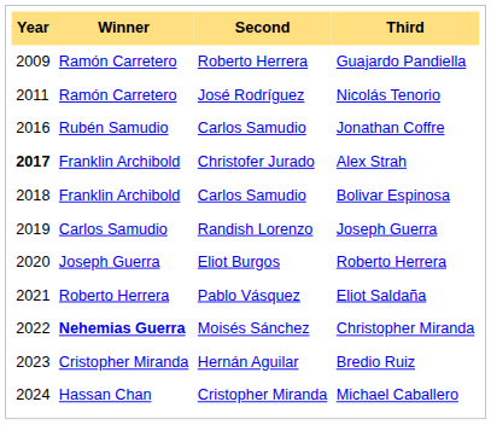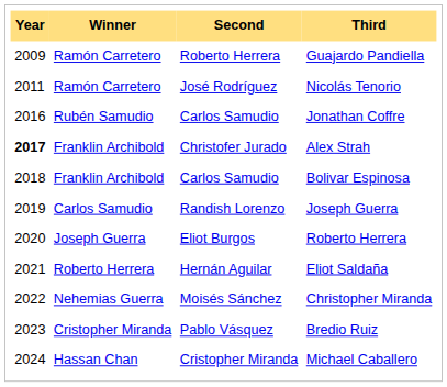Eliot Saldaña | Second: Pablo Vásquez -> Hernán Aguilar
Christopher Miranda | Winner: bold -> normal
Bredio Ruiz | Second: Hernán Aguilar -> Pablo Vásquez
